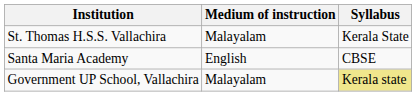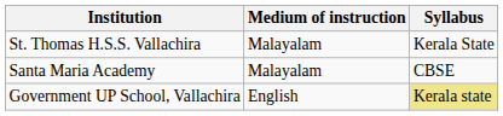Santa Maria Academy | Medium of instruction: English -> Malayalam
Government UP School, Vallachira | Medium of instruction: Malayalam -> English
